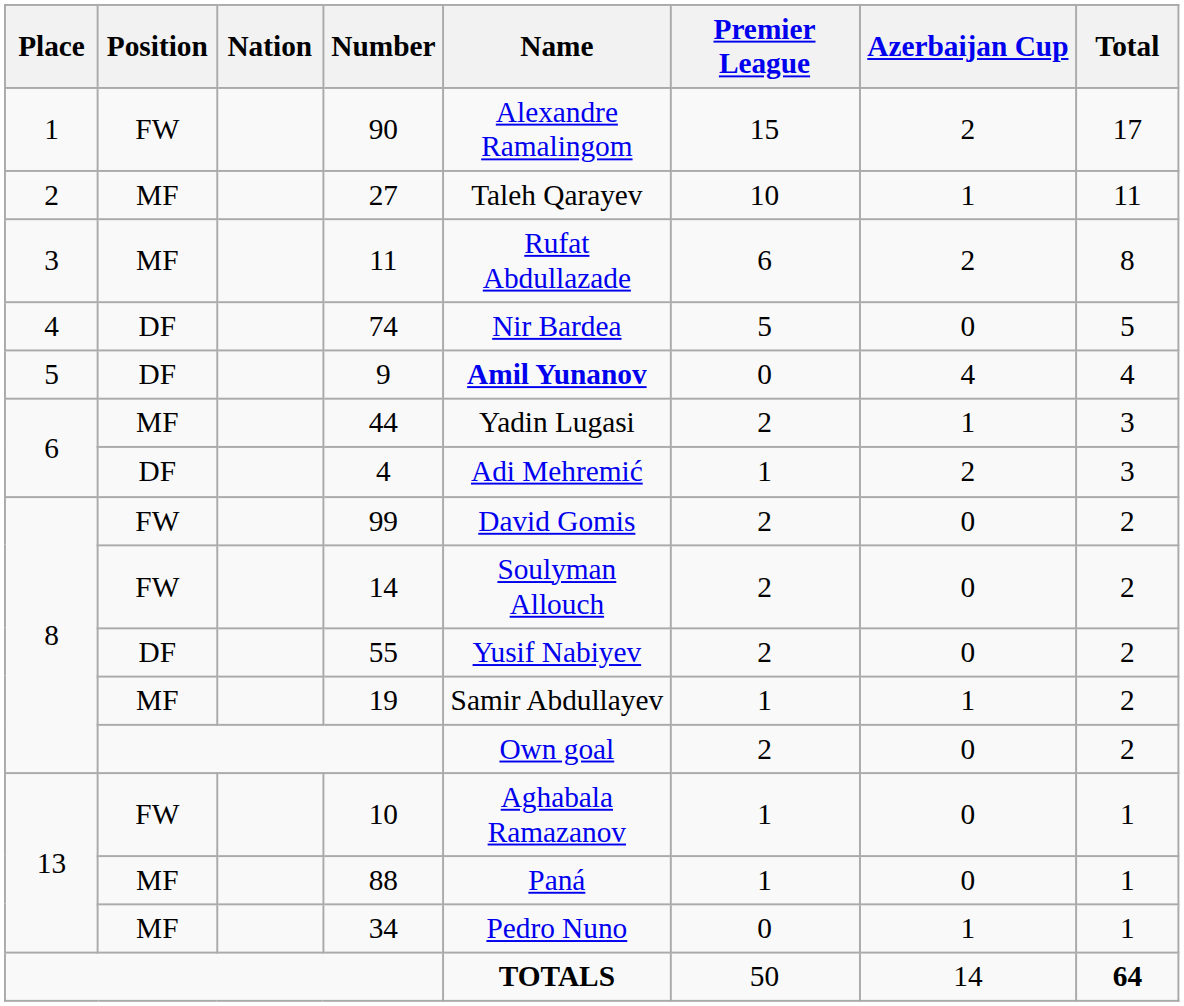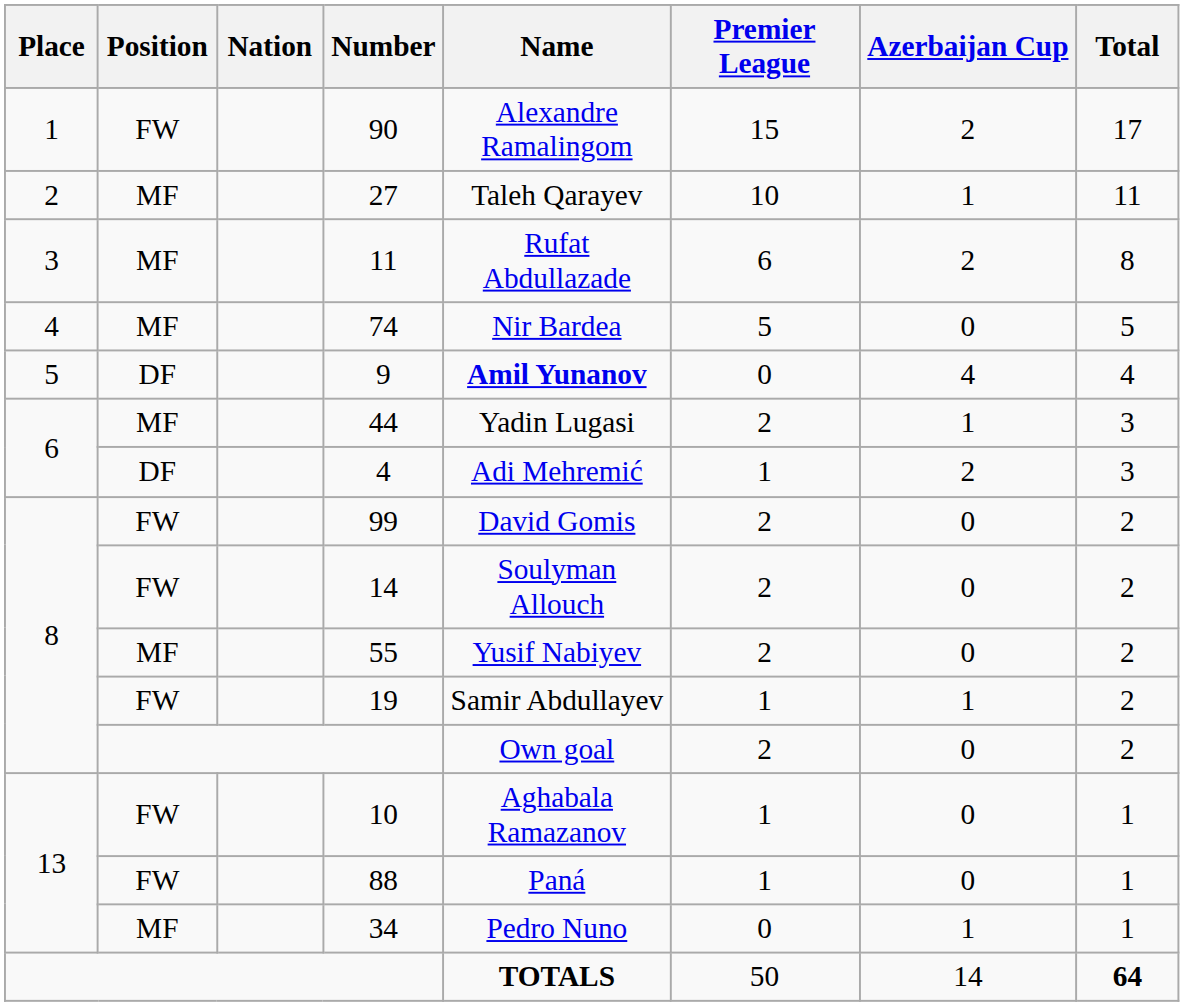74 | Position: DF -> MF
55 | Position: DF -> MF
19 | Position: MF -> FW
88 | Position: MF -> FW
